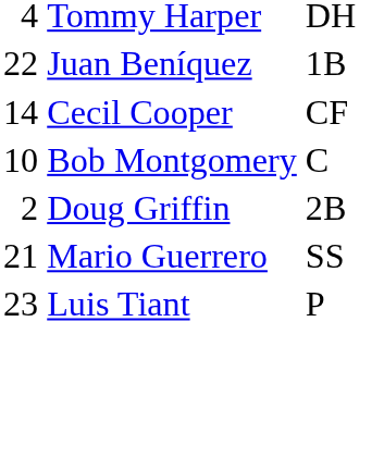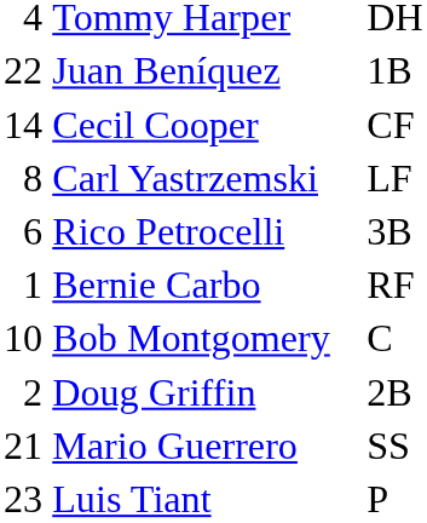+ row: 8 | Carl Yastrzemski | LF
+ row: 6 | Rico Petrocelli | 3B
+ row: 1 | Bernie Carbo | RF
